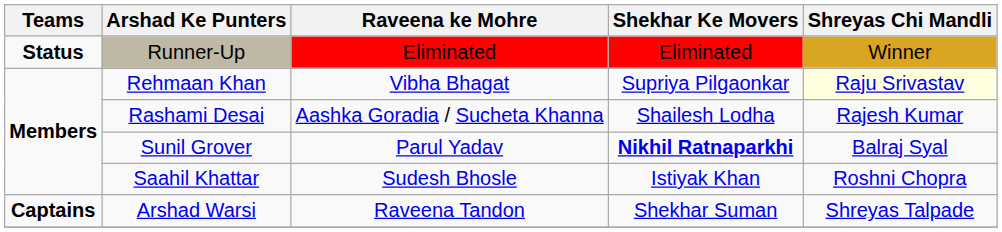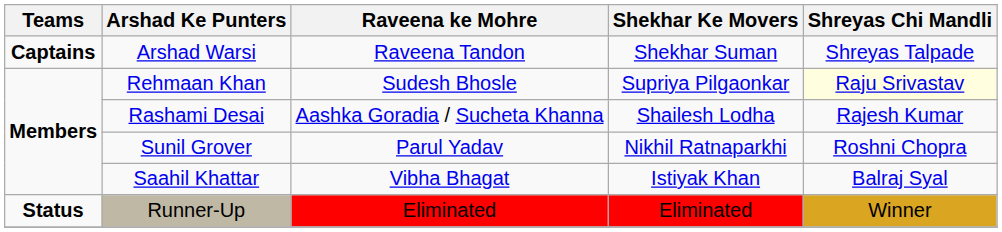rows swapped: Arshad Warsi <-> Runner-Up
Rehmaan Khan | Raveena ke Mohre: Vibha Bhagat -> Sudesh Bhosle
Sunil Grover | Shekhar Ke Movers: bold -> normal
Sunil Grover | Shreyas Chi Mandli: Balraj Syal -> Roshni Chopra
Saahil Khattar | Raveena ke Mohre: Sudesh Bhosle -> Vibha Bhagat
Saahil Khattar | Shreyas Chi Mandli: Roshni Chopra -> Balraj Syal
